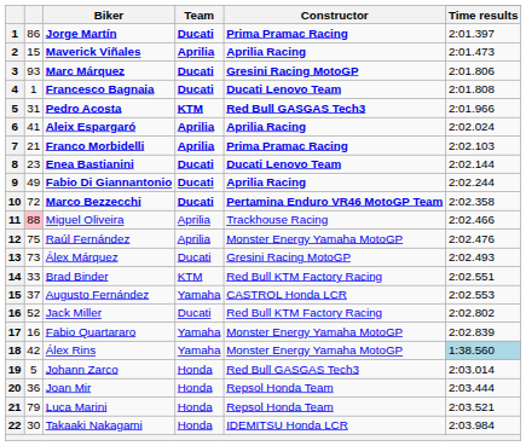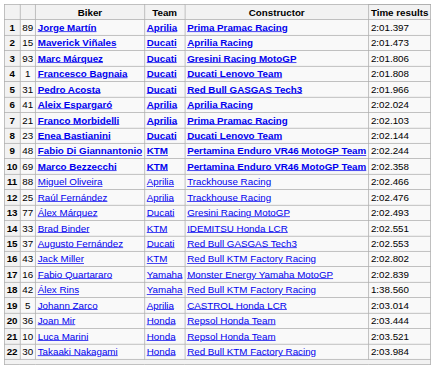Jorge Martín | column 2: 86 -> 89
Jorge Martín | Team: Ducati -> Aprilia
Maverick Viñales | Team: Aprilia -> Ducati
Pedro Acosta | Team: KTM -> Ducati
Fabio Di Giannantonio | column 2: 49 -> 48
Fabio Di Giannantonio | Team: Ducati -> KTM
Fabio Di Giannantonio | Constructor: Aprilia Racing -> Pertamina Enduro VR46 MotoGP Team
Marco Bezzecchi | column 2: 72 -> 69
Marco Bezzecchi | Team: Ducati -> KTM
Miguel Oliveira | column 2: pink background -> no background
Raúl Fernández | column 2: 75 -> 25
Raúl Fernández | Constructor: Monster Energy Yamaha MotoGP -> Trackhouse Racing
Álex Márquez | column 2: 73 -> 77
Brad Binder | Constructor: Red Bull KTM Factory Racing -> IDEMITSU Honda LCR
Augusto Fernández | Team: Yamaha -> Ducati
Augusto Fernández | Constructor: CASTROL Honda LCR -> Red Bull GASGAS Tech3
Jack Miller | column 2: 52 -> 43
Jack Miller | Team: Ducati -> KTM
Álex Rins | Constructor: Monster Energy Yamaha MotoGP -> Red Bull KTM Factory Racing
Álex Rins | Time results: lightblue background -> no background
Johann Zarco | Team: Honda -> Aprilia
Johann Zarco | Constructor: Red Bull GASGAS Tech3 -> CASTROL Honda LCR
Luca Marini | column 2: 79 -> 10
Takaaki Nakagami | Constructor: IDEMITSU Honda LCR -> Red Bull KTM Factory Racing
